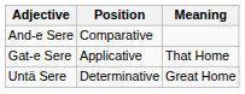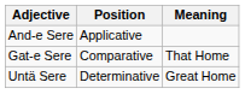And-e Sere | Position: Comparative -> Applicative
Gat-e Sere | Position: Applicative -> Comparative
